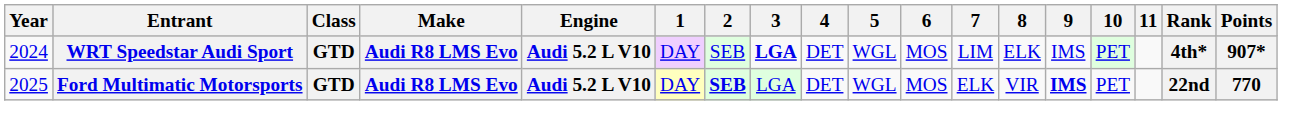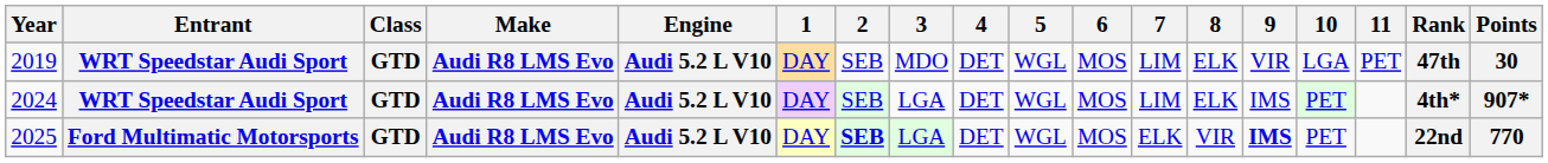+ row: 2019 | WRT Speedstar Audi Sport | GTD | Audi R8 LMS Evo | Audi 5.2 L V10 | DAY | SEB | MDO | DET | WGL | MOS | LIM | ELK | VIR | LGA | PET | 47th | 30
2024 | 3: bold -> normal
